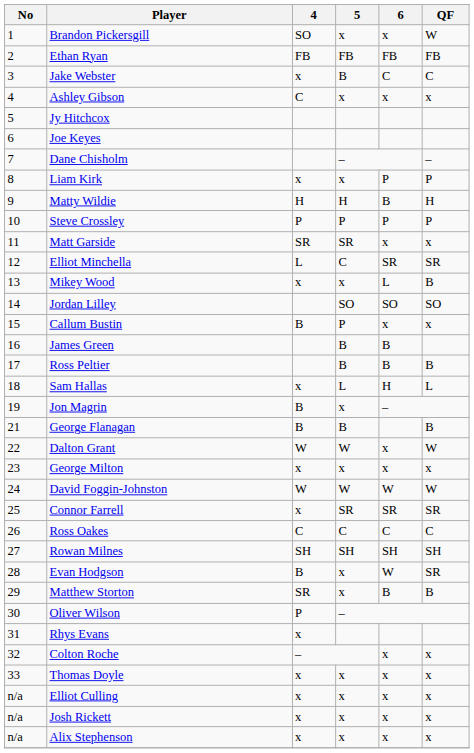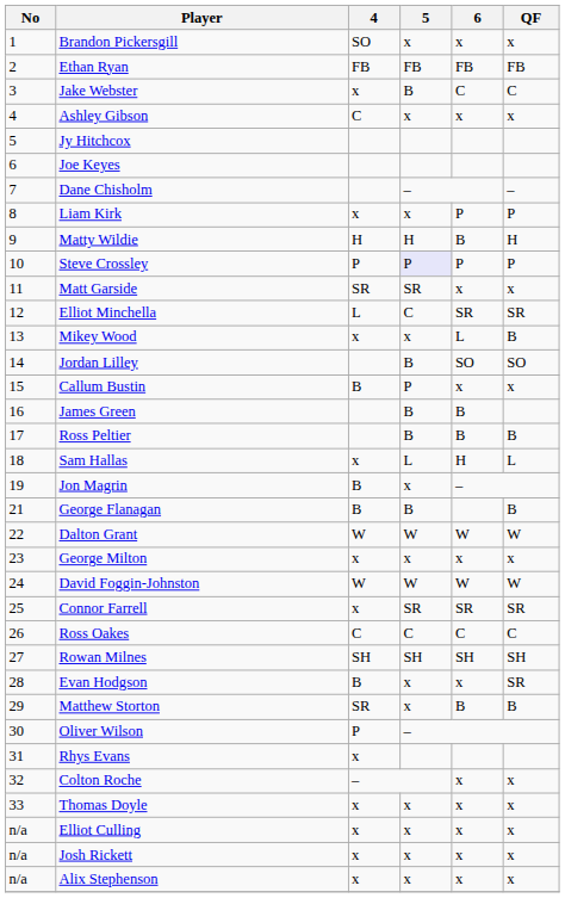Brandon Pickersgill | QF: W -> x
Steve Crossley | 5: no background -> lavender background
Jordan Lilley | 5: SO -> B
Dalton Grant | 6: x -> W
Evan Hodgson | 6: W -> x
